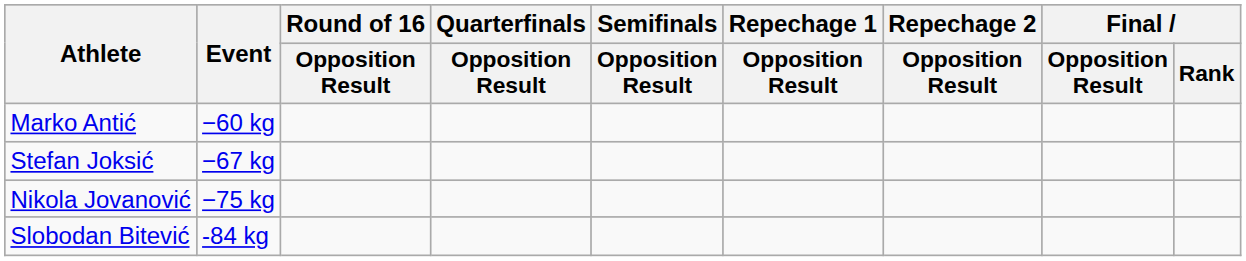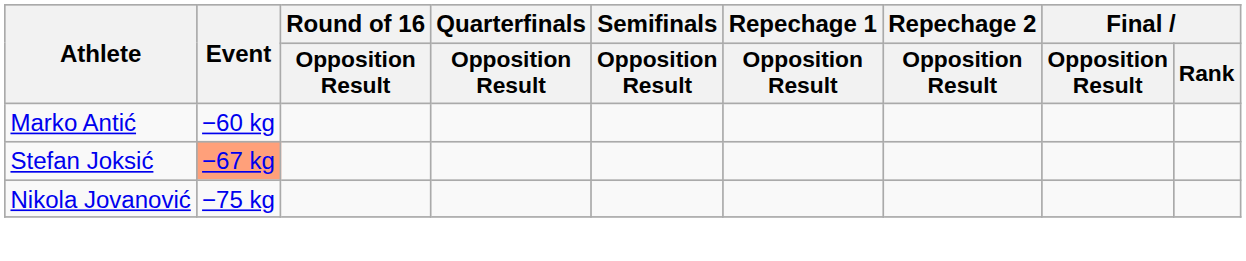Stefan Joksić | Event: no background -> lightsalmon background
- row: Slobodan Bitević | -84 kg
